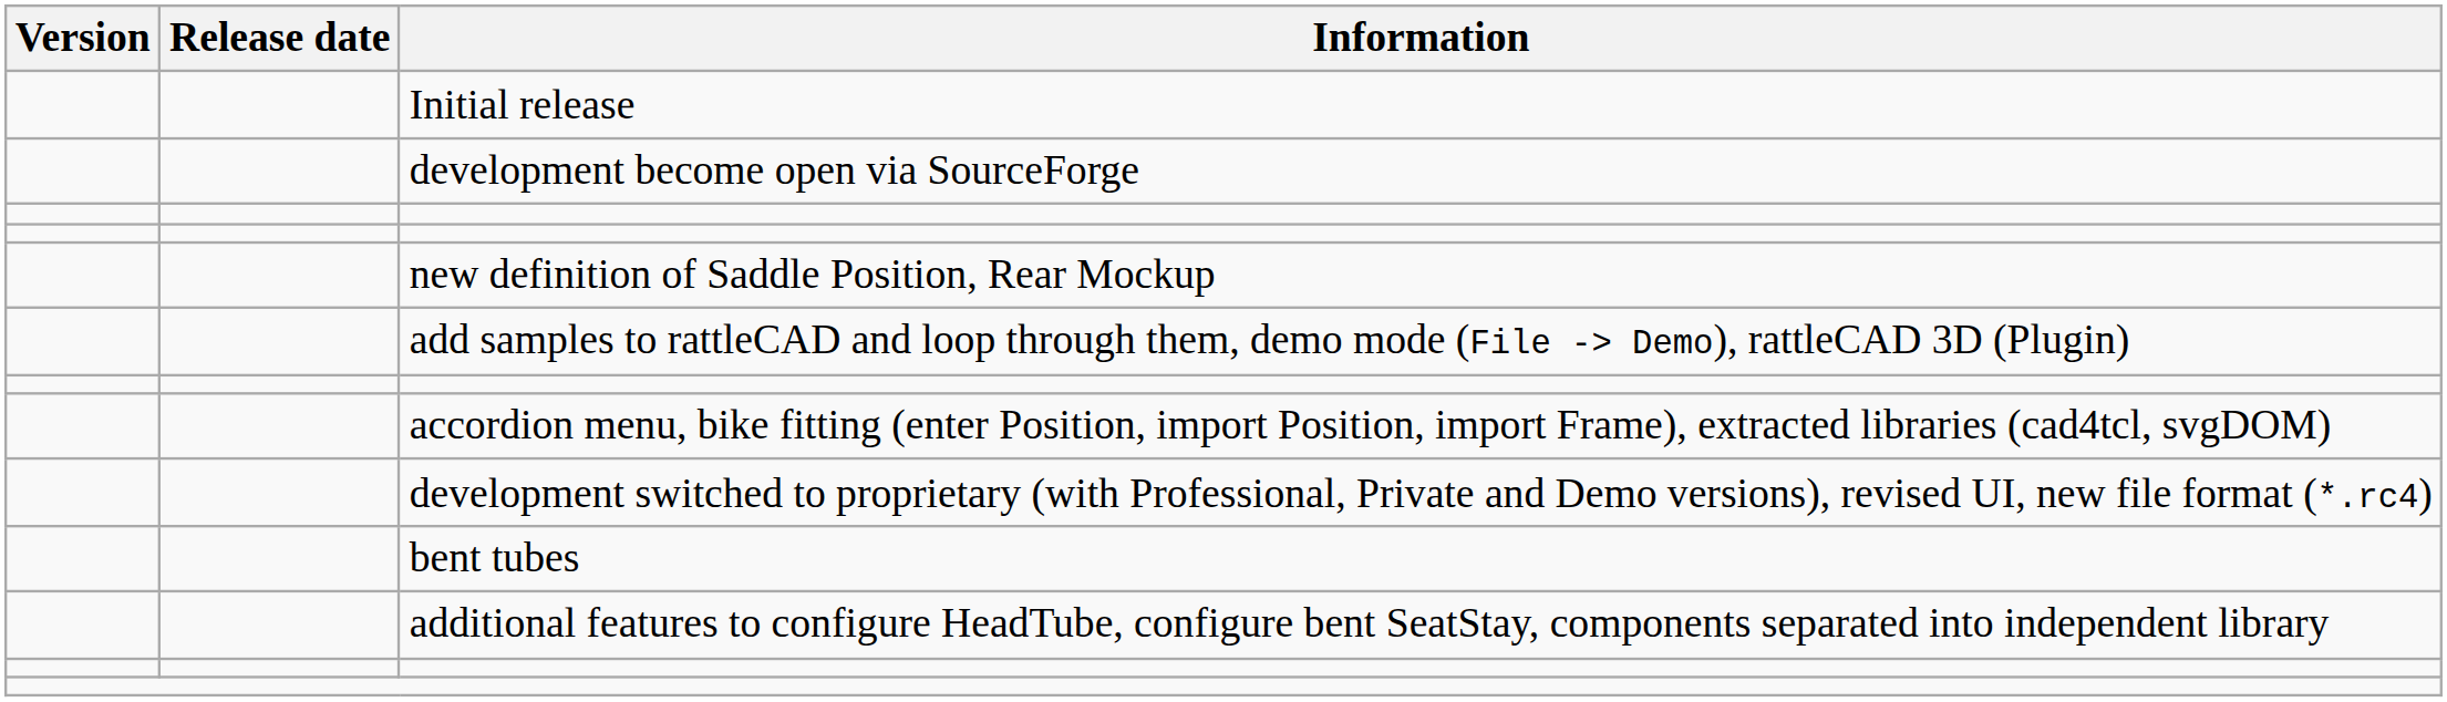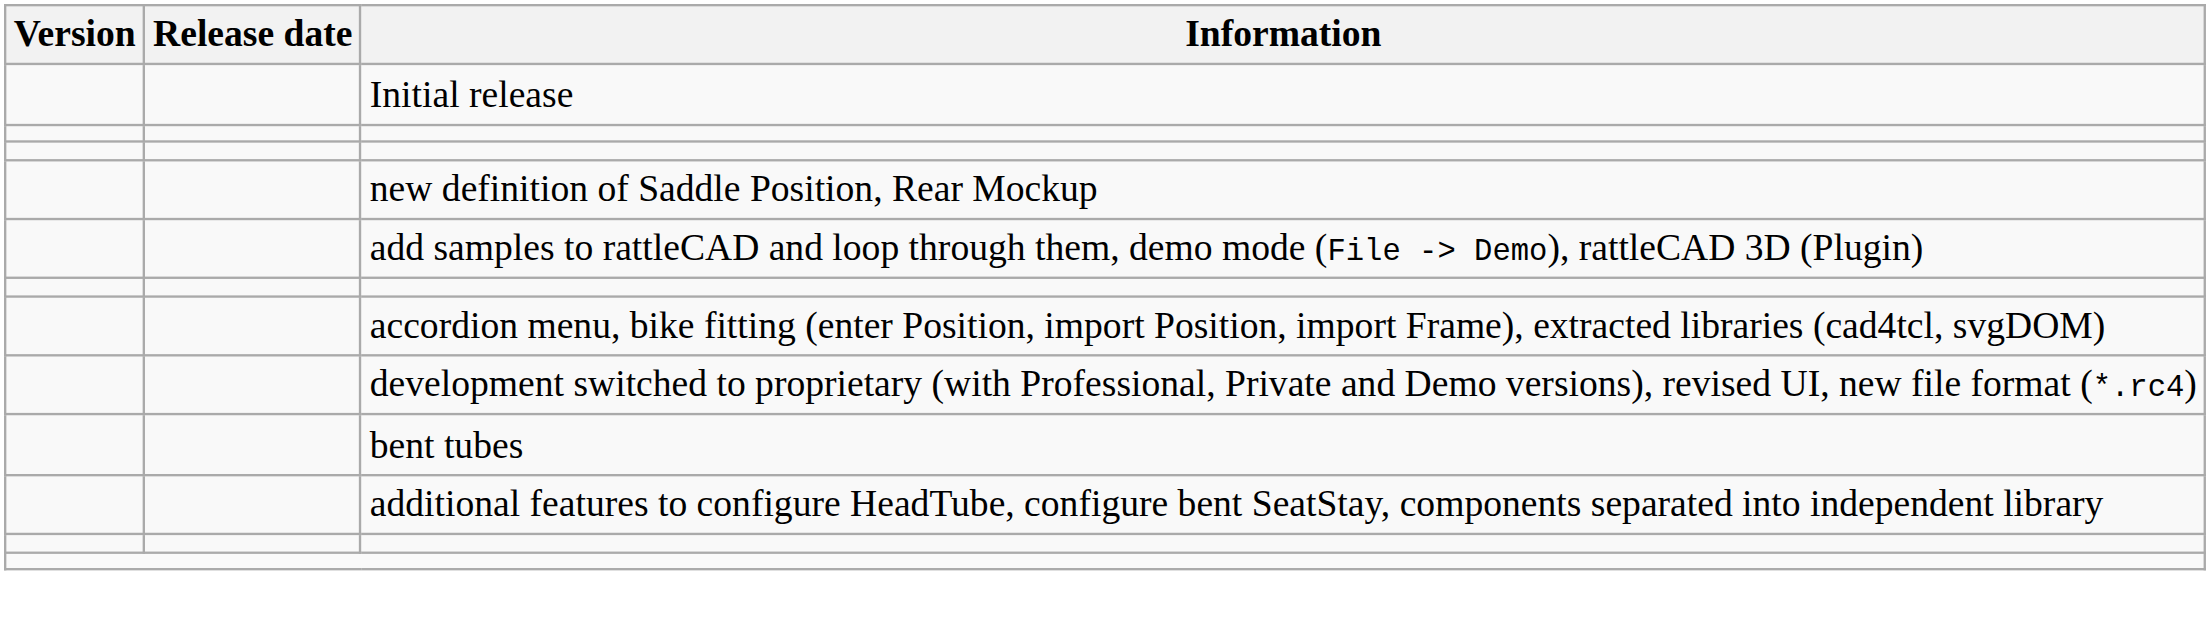- row: development become open via SourceForge
